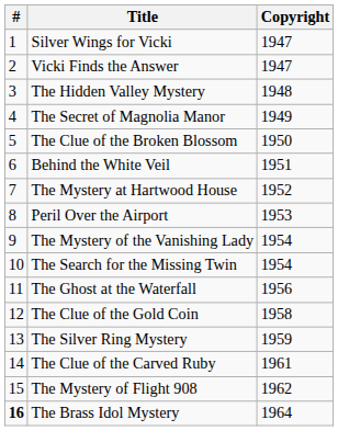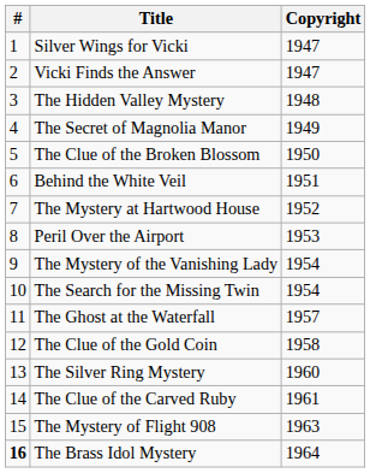The Ghost at the Waterfall | Copyright: 1956 -> 1957
The Silver Ring Mystery | Copyright: 1959 -> 1960
The Mystery of Flight 908 | Copyright: 1962 -> 1963
